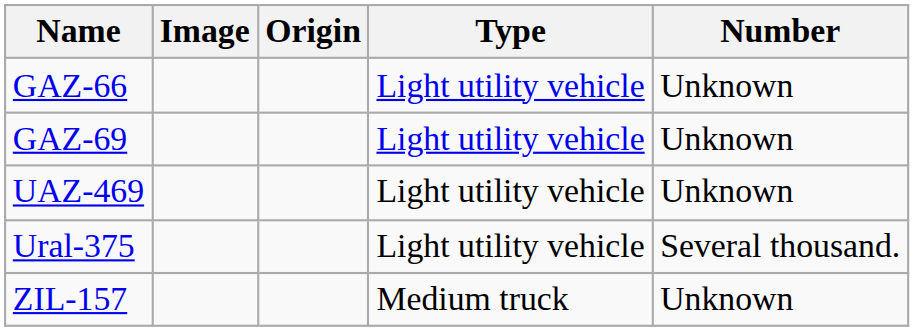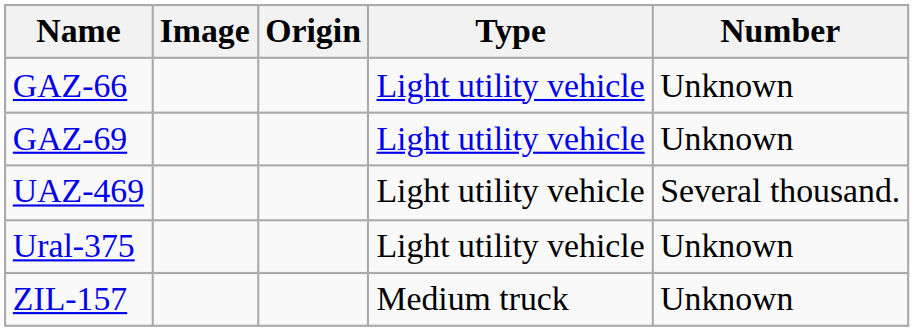UAZ-469 | Number: Unknown -> Several thousand.
Ural-375 | Number: Several thousand. -> Unknown
